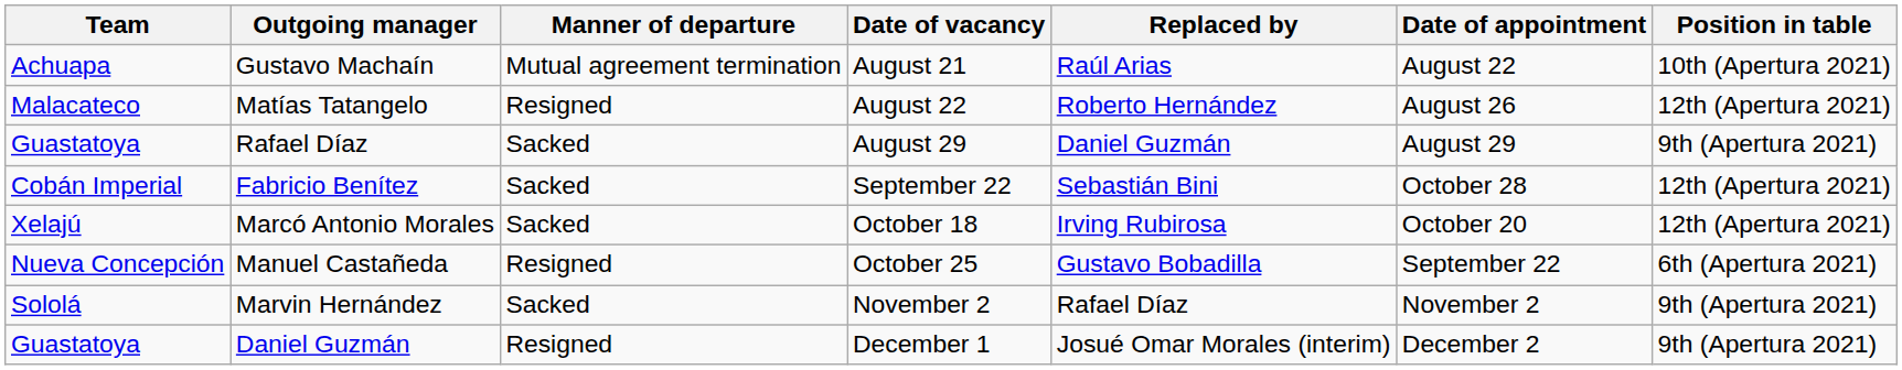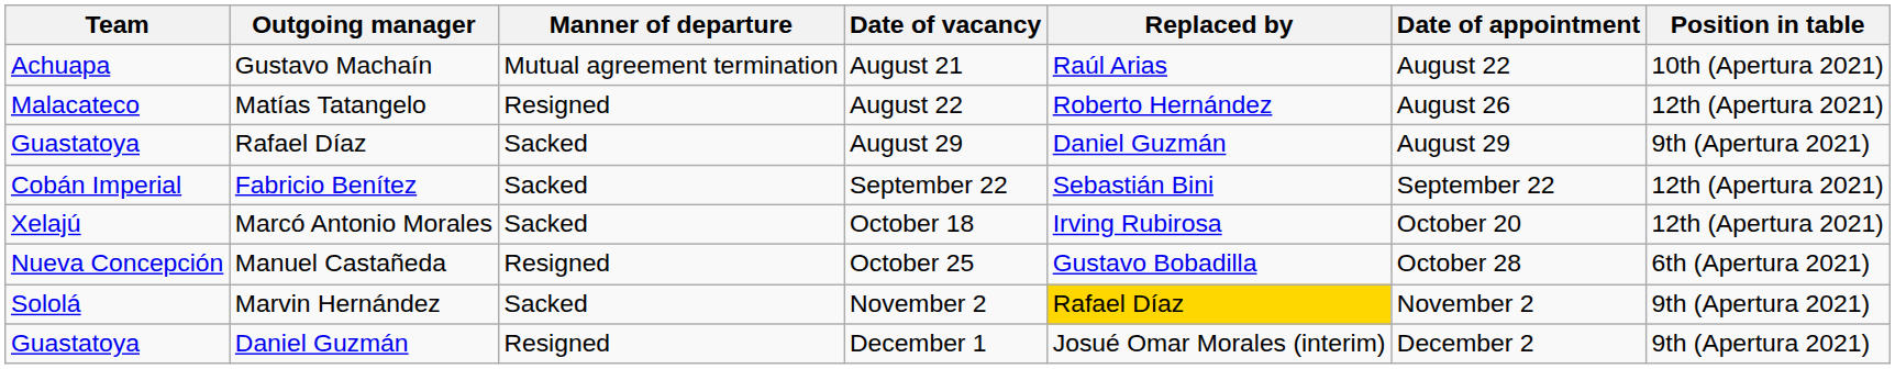Fabricio Benítez | Date of appointment: October 28 -> September 22
Manuel Castañeda | Date of appointment: September 22 -> October 28
Marvin Hernández | Replaced by: no background -> gold background
